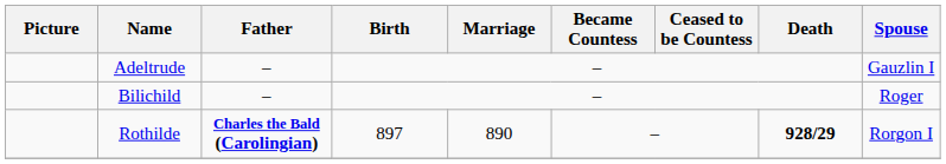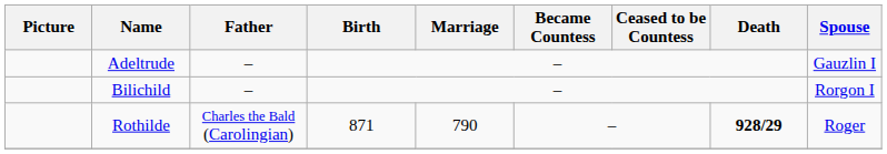Bilichild | Spouse: Roger -> Rorgon I
Rothilde | Father: bold -> normal
Rothilde | Birth: 897 -> 871
Rothilde | Marriage: 890 -> 790
Rothilde | Spouse: Rorgon I -> Roger
